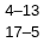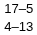rows swapped: 17–5 <-> 4–13
